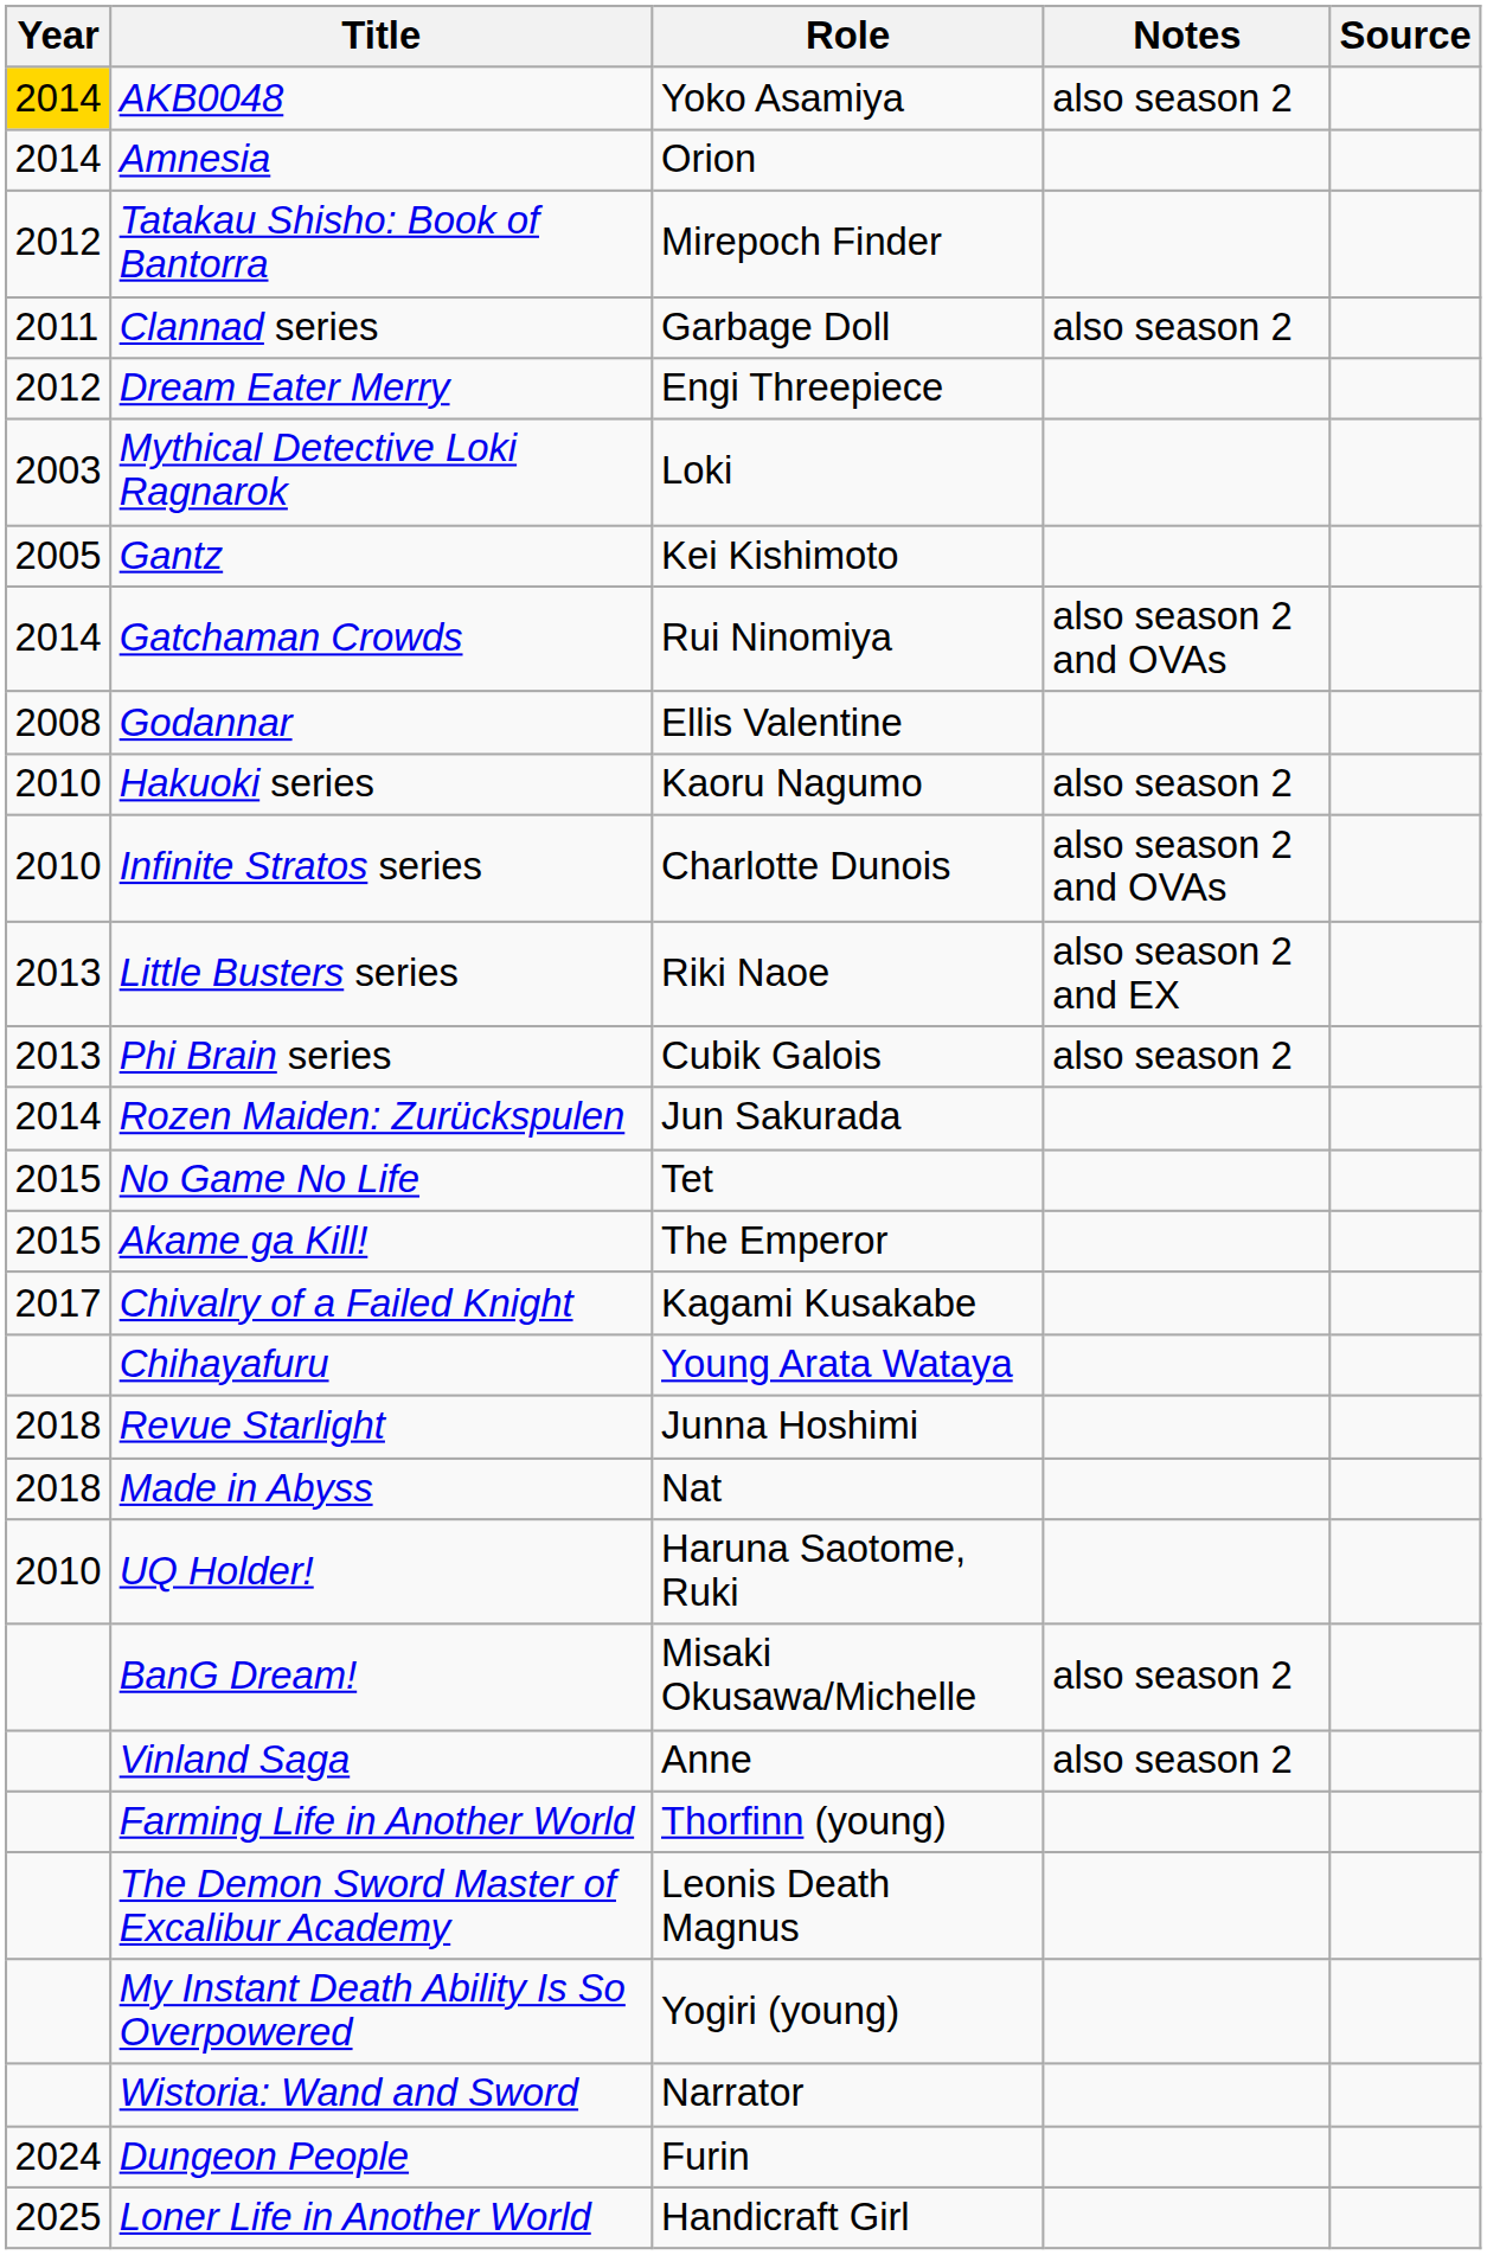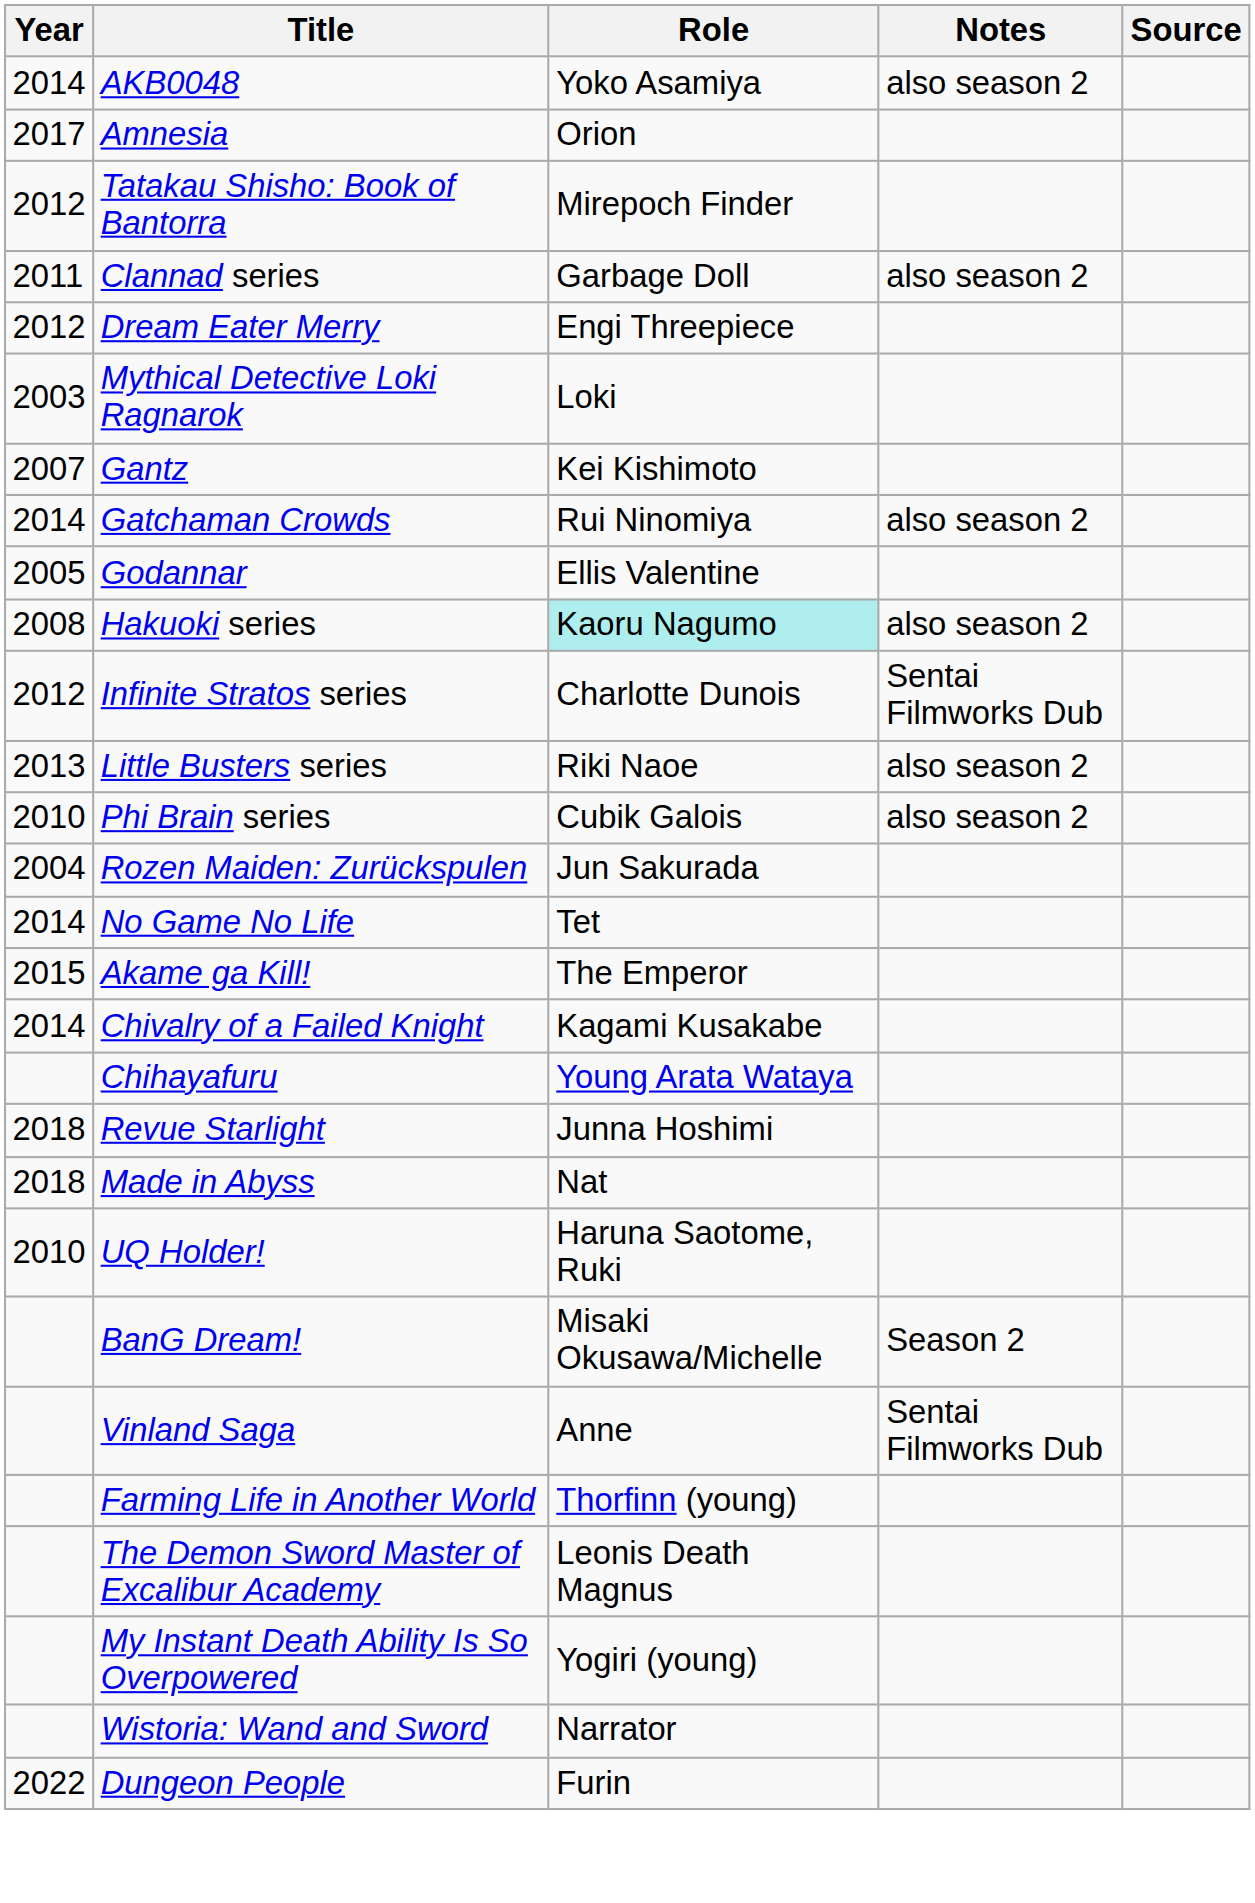AKB0048 | Year: gold background -> no background
Amnesia | Year: 2014 -> 2017
Gantz | Year: 2005 -> 2007
Gatchaman Crowds | Notes: also season 2 and OVAs -> also season 2
Godannar | Year: 2008 -> 2005
Hakuoki series | Year: 2010 -> 2008
Hakuoki series | Role: no background -> paleturquoise background
Infinite Stratos series | Year: 2010 -> 2012
Infinite Stratos series | Notes: also season 2 and OVAs -> Sentai Filmworks Dub
Little Busters series | Notes: also season 2 and EX -> also season 2
Phi Brain series | Year: 2013 -> 2010
Rozen Maiden: Zurückspulen | Year: 2014 -> 2004
No Game No Life | Year: 2015 -> 2014
Chivalry of a Failed Knight | Year: 2017 -> 2014
BanG Dream! | Notes: also season 2 -> Season 2
Vinland Saga | Notes: also season 2 -> Sentai Filmworks Dub
Dungeon People | Year: 2024 -> 2022
- row: 2025 | Loner Life in Another World | Handicraft Girl
